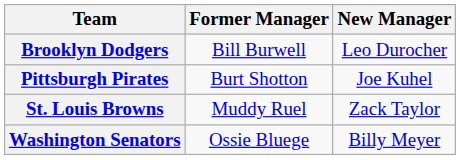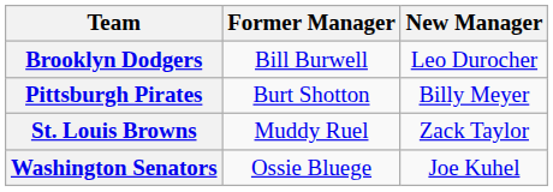Pittsburgh Pirates | New Manager: Joe Kuhel -> Billy Meyer
Washington Senators | New Manager: Billy Meyer -> Joe Kuhel
